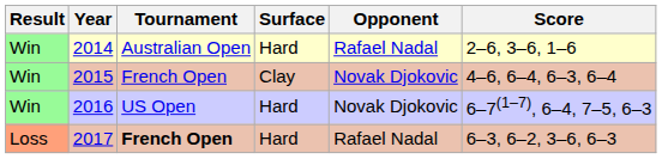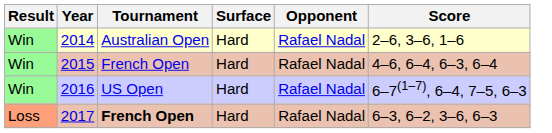2015 | Surface: Clay -> Hard
2015 | Opponent: Novak Djokovic -> Rafael Nadal
2016 | Opponent: Novak Djokovic -> Rafael Nadal
